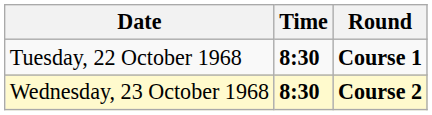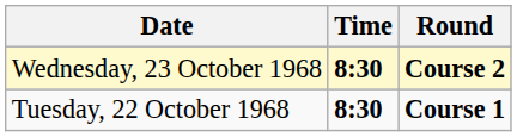rows swapped: Tuesday, 22 October 1968 <-> Wednesday, 23 October 1968
